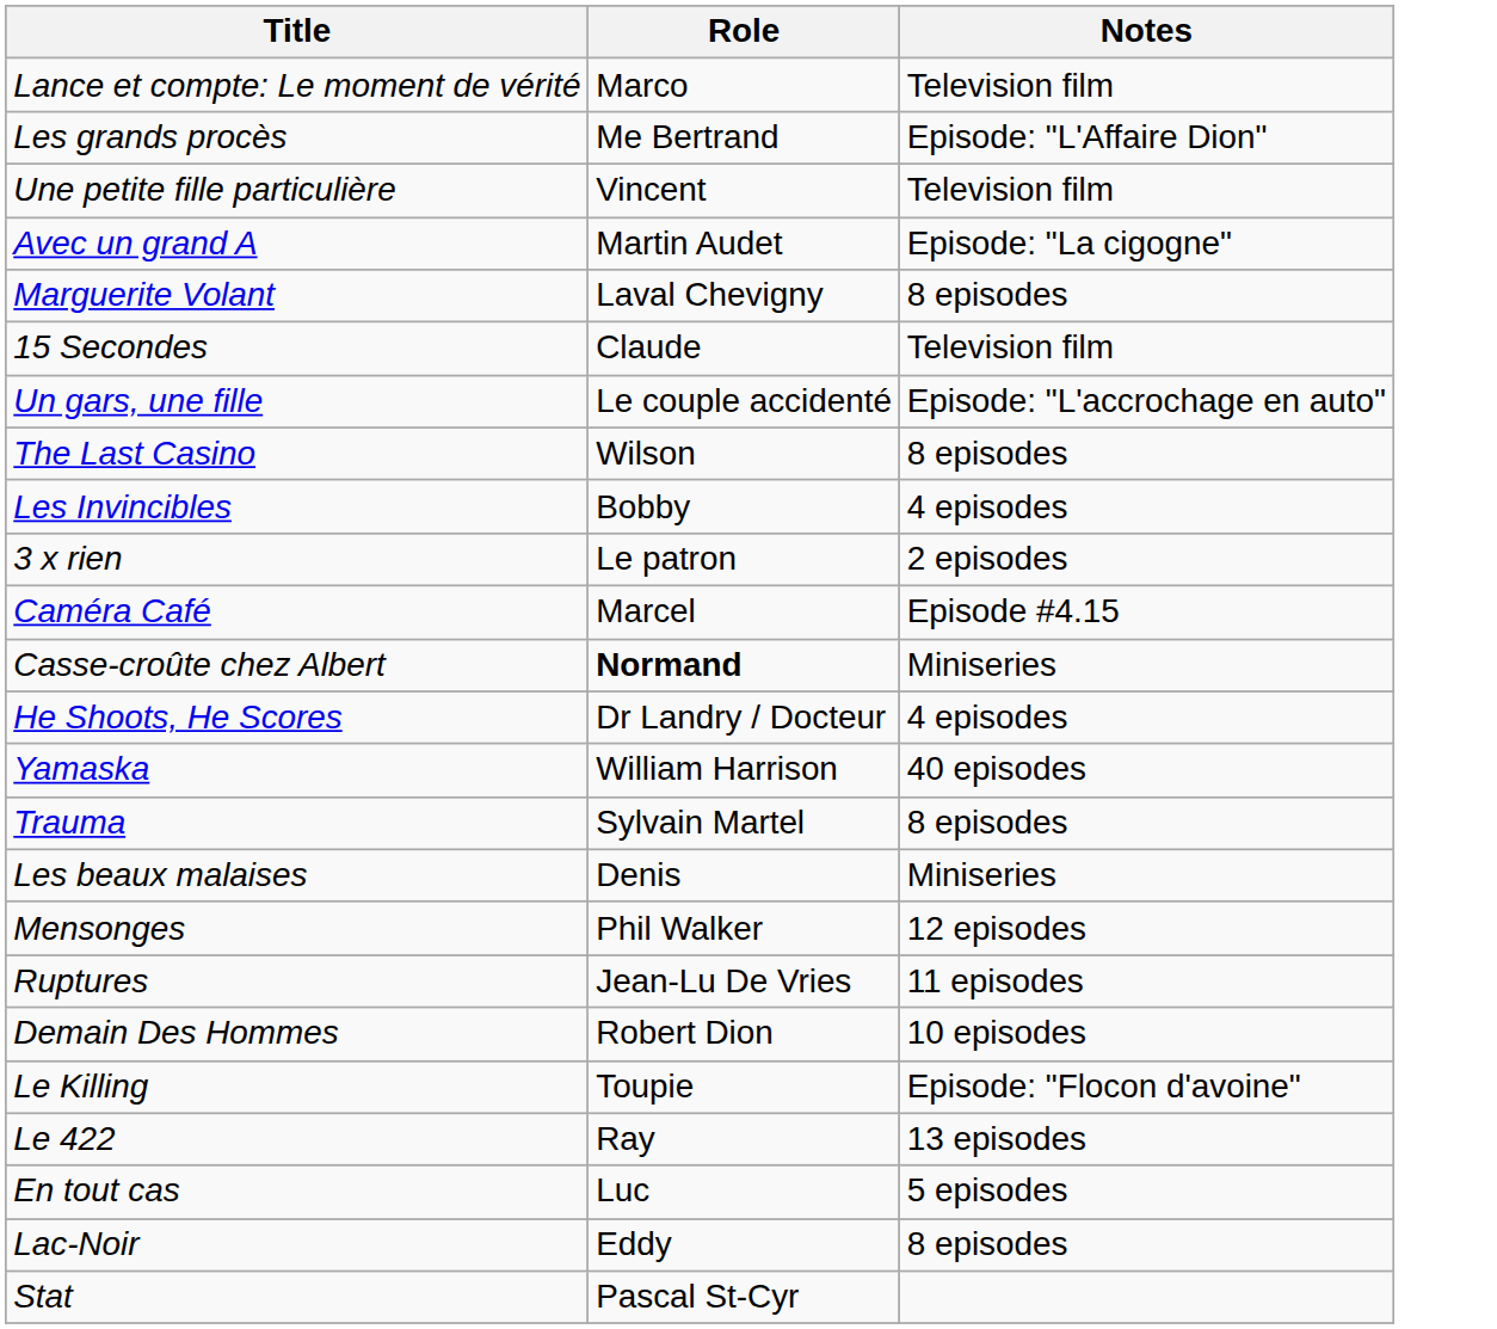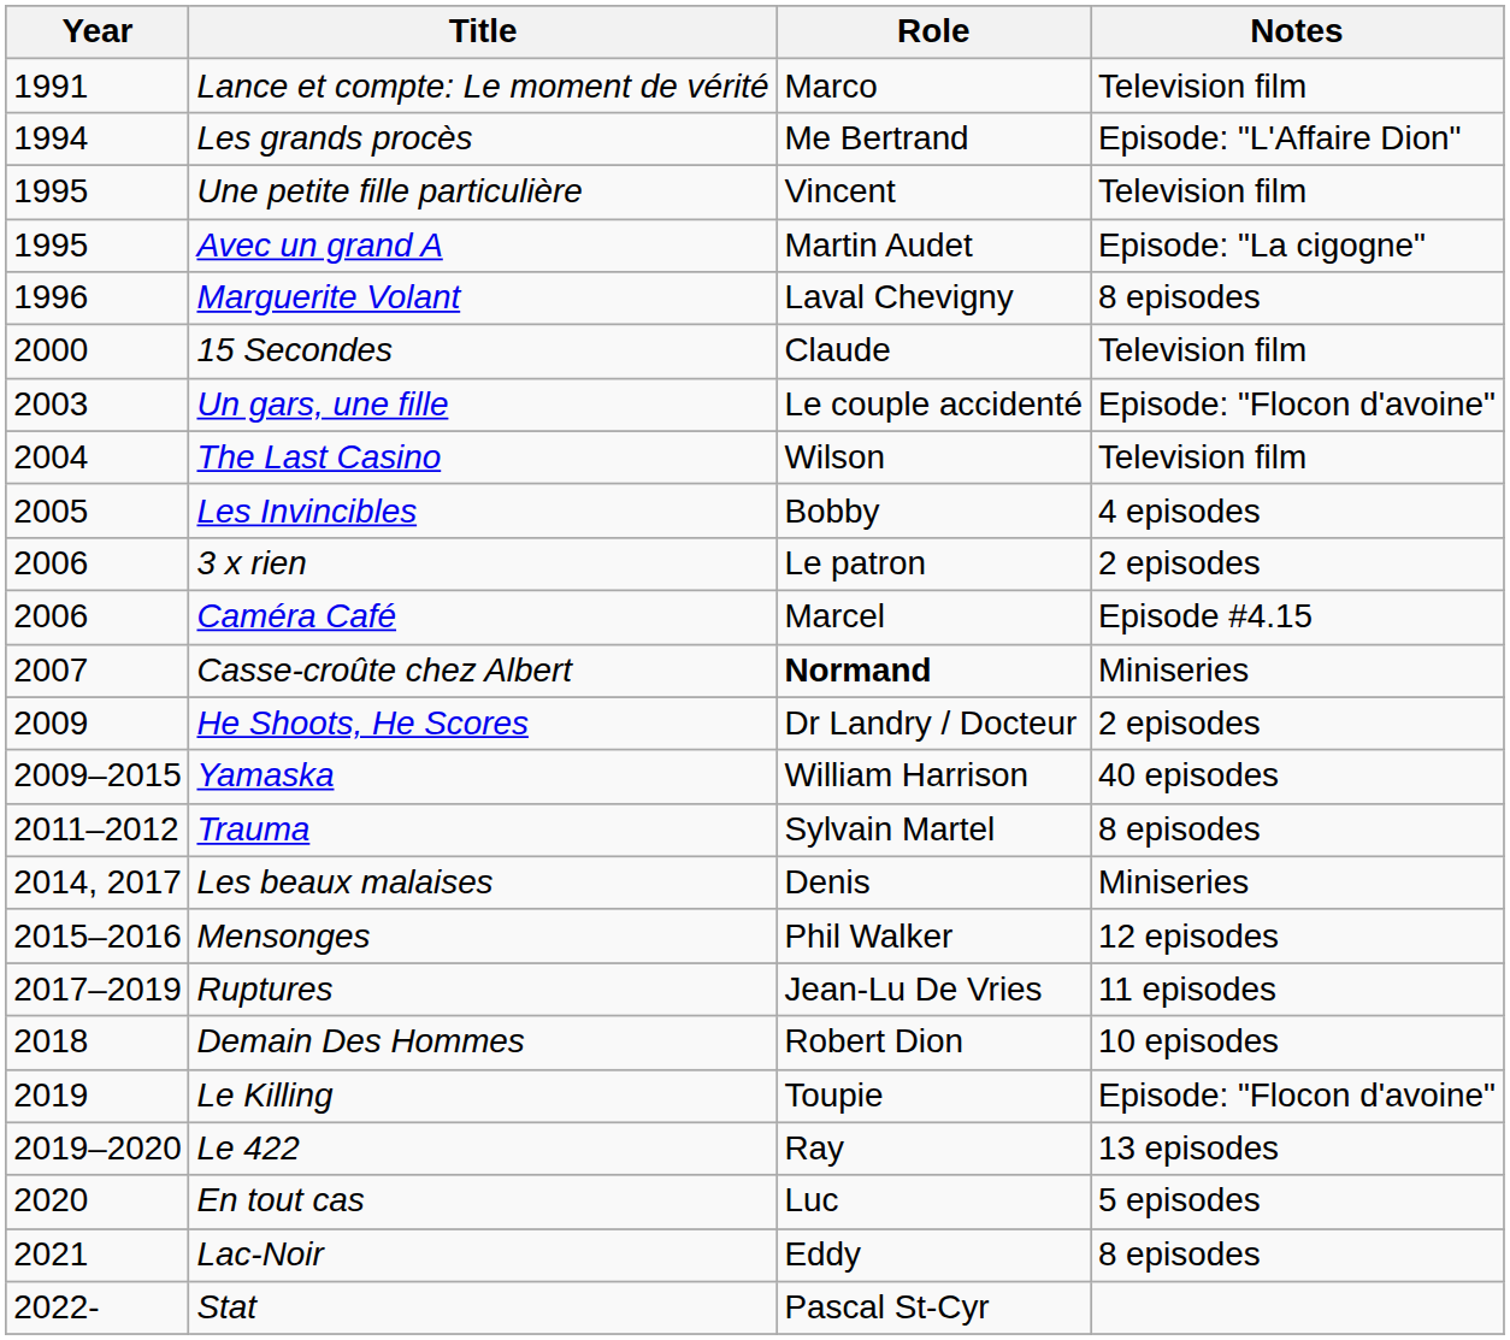+ column: Year | 1991 | 1994 | 1995 | 1995 | 1996 | 2000 | 2003 | 2004 | 2005 | 2006 | 2006 | 2007 | 2009 | 2009–2015 | 2011–2012 | 2014, 2017 | 2015–2016 | 2017–2019 | 2018 | 2019 | 2019–2020 | 2020 | 2021 | 2022-
Un gars, une fille | Notes: Episode: "L'accrochage en auto" -> Episode: "Flocon d'avoine"
The Last Casino | Notes: 8 episodes -> Television film
He Shoots, He Scores | Notes: 4 episodes -> 2 episodes
